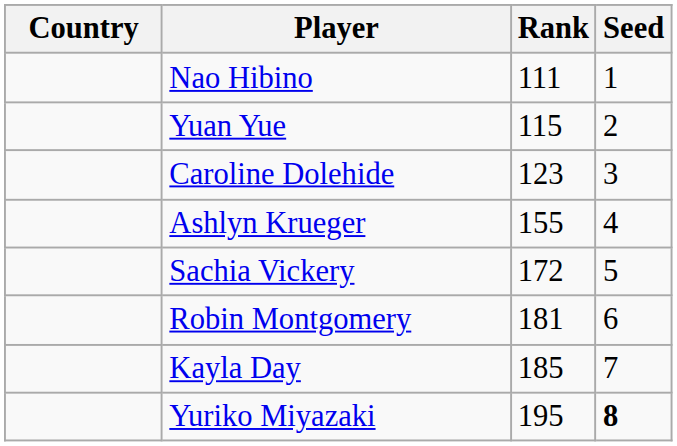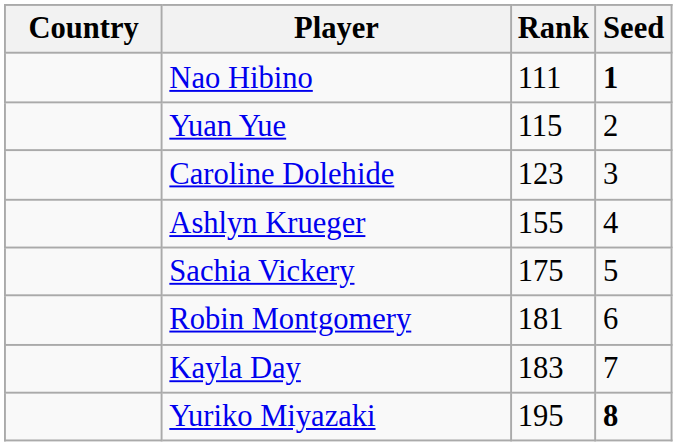Nao Hibino | Seed: normal -> bold
Sachia Vickery | Rank: 172 -> 175
Kayla Day | Rank: 185 -> 183
